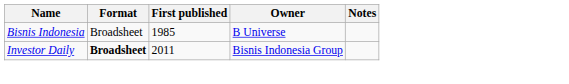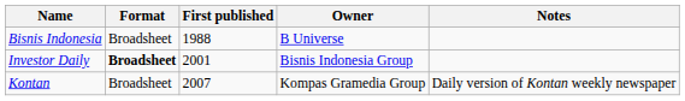Bisnis Indonesia | First published: 1985 -> 1988
Investor Daily | First published: 2011 -> 2001
+ row: Kontan | Broadsheet | 2007 | Kompas Gramedia Group | Daily version of Kontan weekly newspaper
